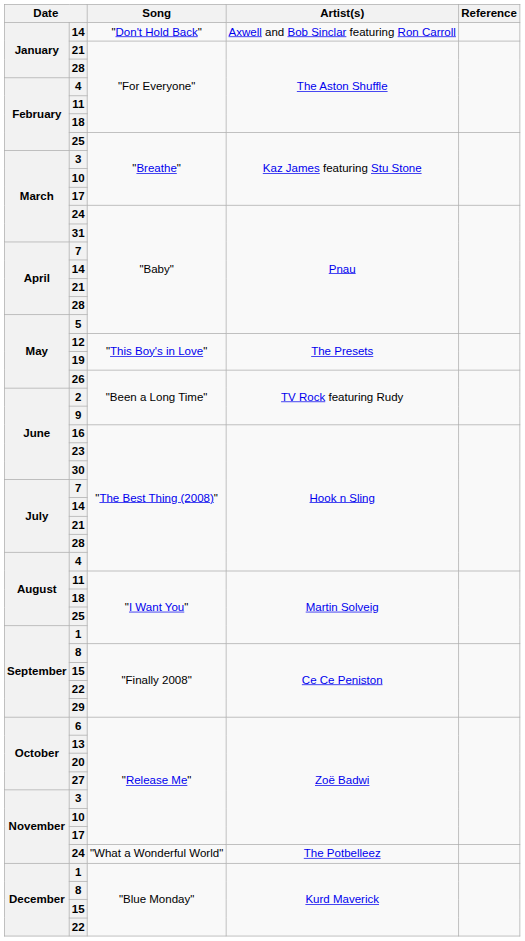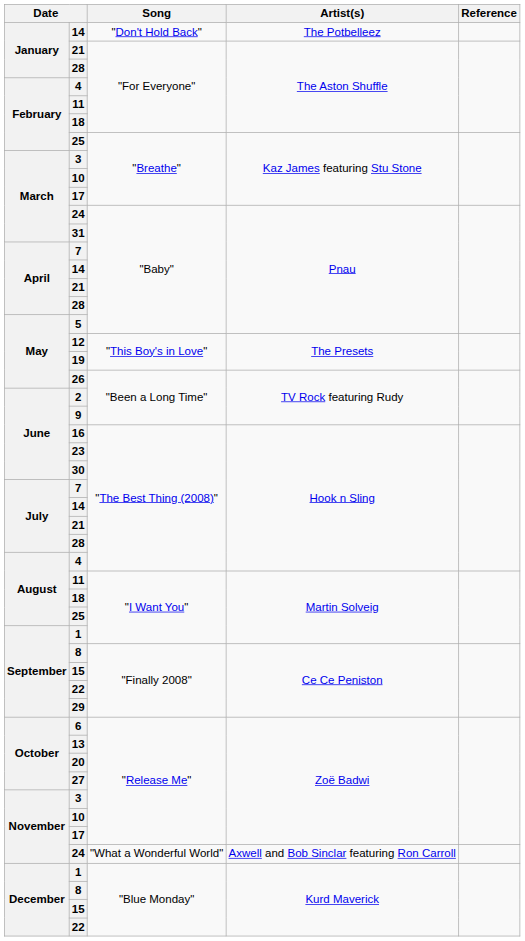14 / "Don't Hold Back" | Artist(s): Axwell and Bob Sinclar featuring Ron Carroll -> The Potbelleez
24 / "What a Wonderful World" | Artist(s): The Potbelleez -> Axwell and Bob Sinclar featuring Ron Carroll
